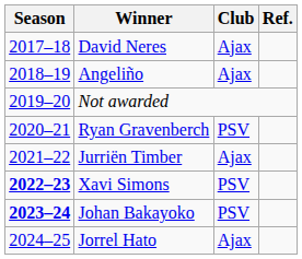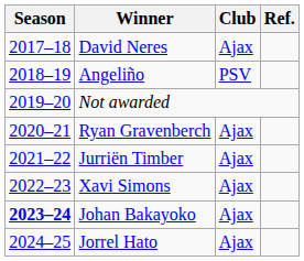Angeliño | Club: Ajax -> PSV
Ryan Gravenberch | Club: PSV -> Ajax
Xavi Simons | Season: bold -> normal
Xavi Simons | Club: PSV -> Ajax
Johan Bakayoko | Club: PSV -> Ajax
